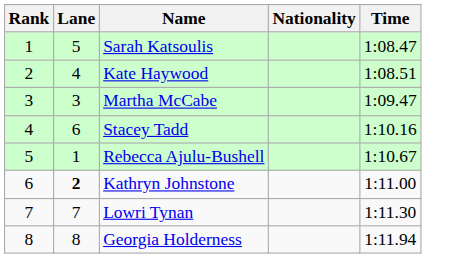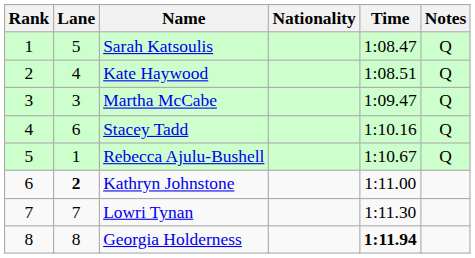+ column: Notes | Q | Q | Q | Q | Q
Georgia Holderness | Time: normal -> bold
